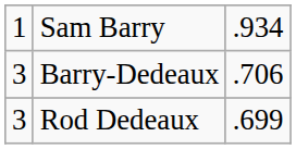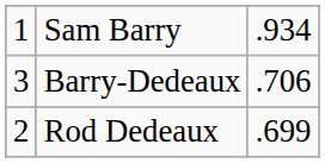Rod Dedeaux | column 1: 3 -> 2
